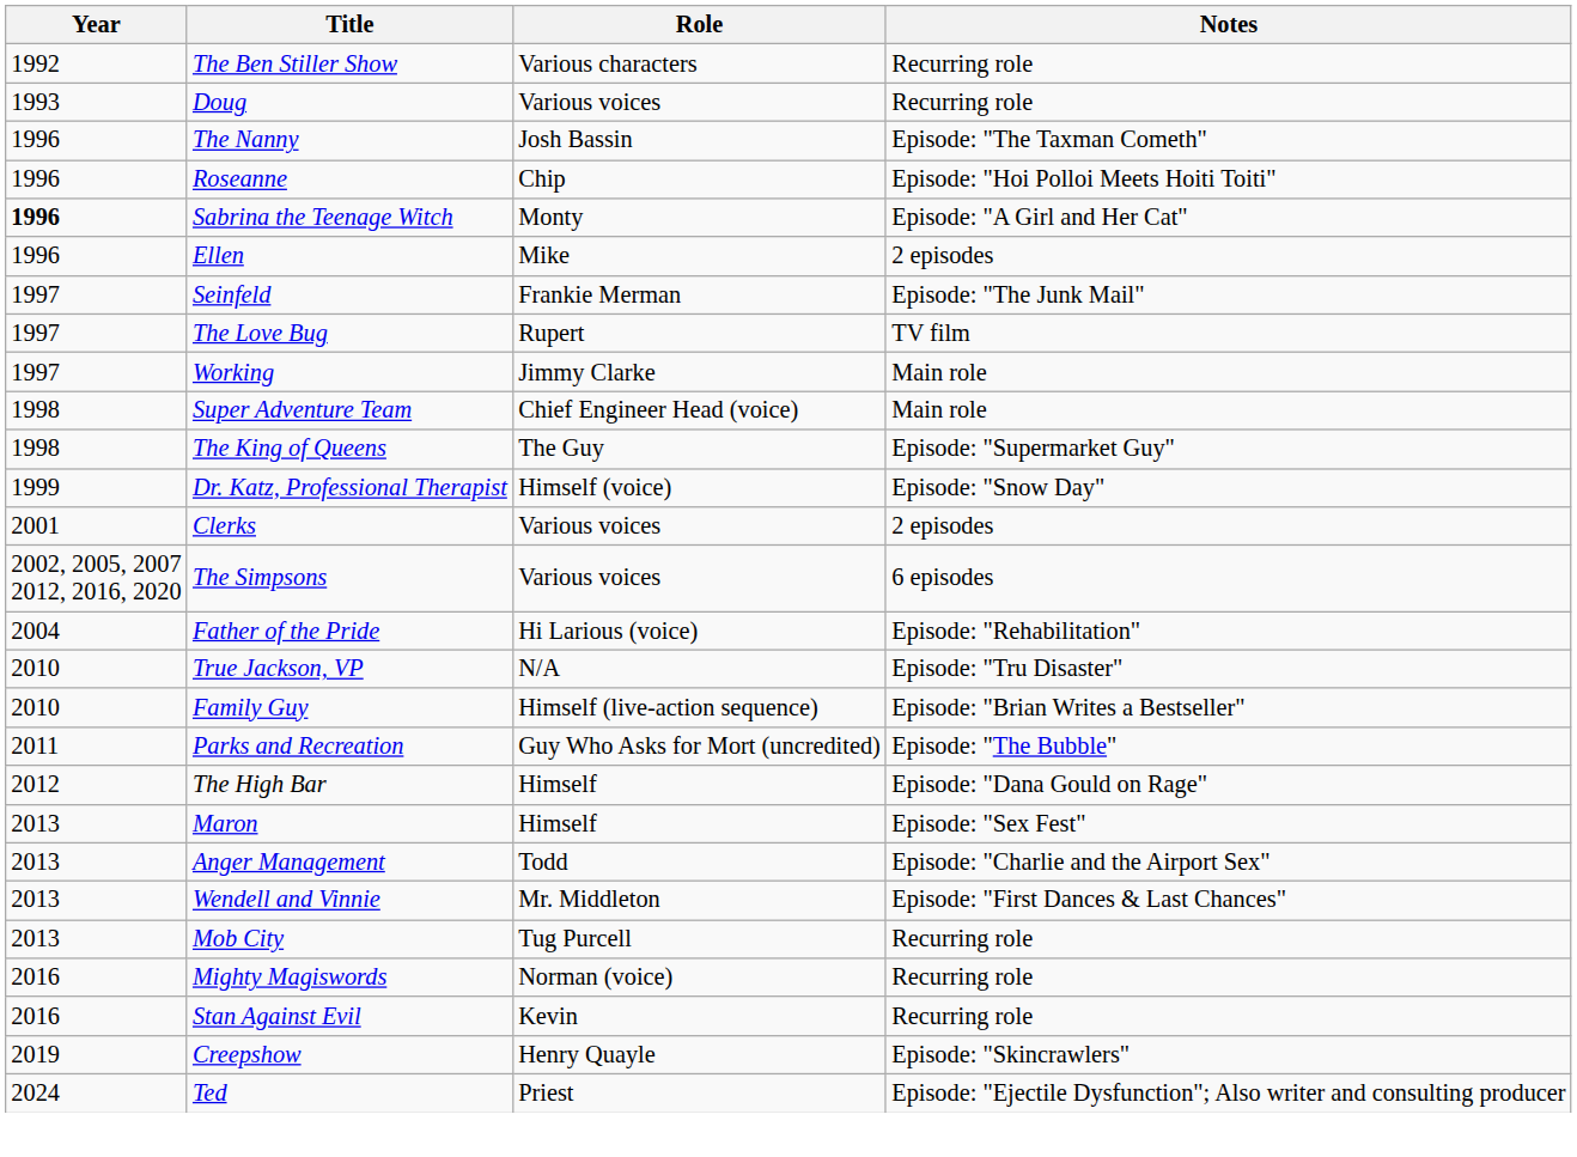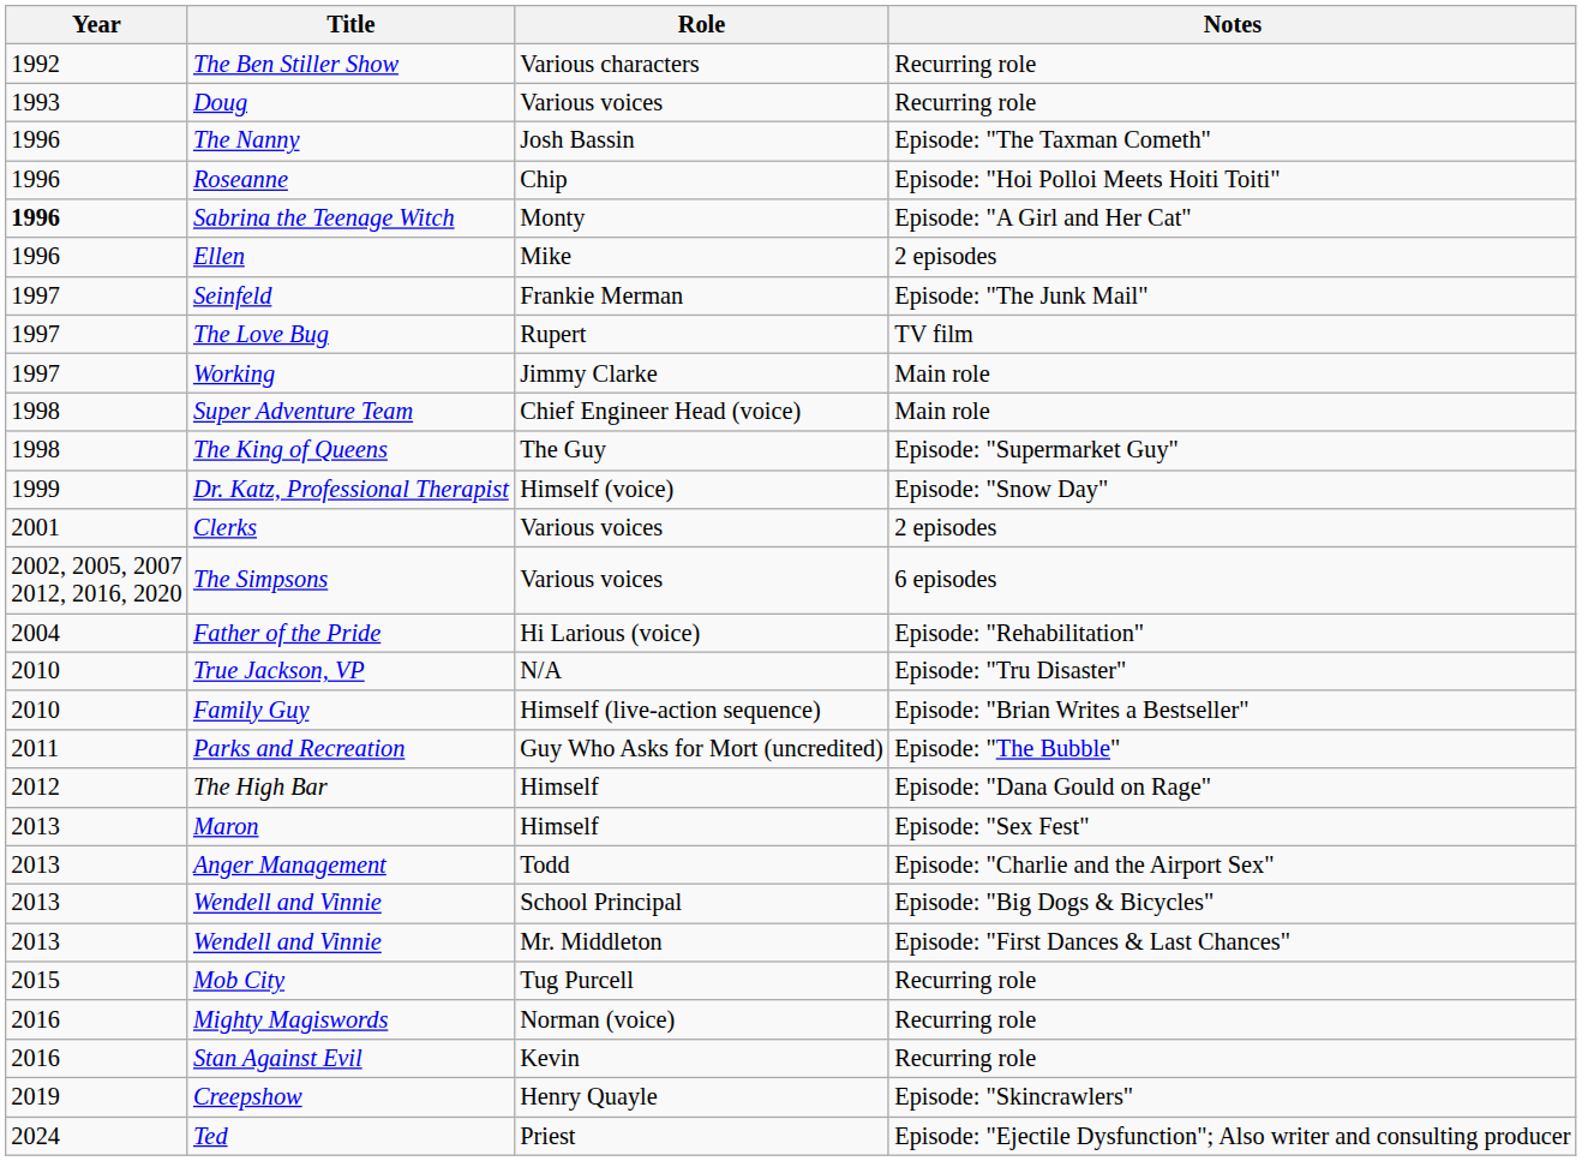+ row: 2013 | Wendell and Vinnie | School Principal | Episode: "Big Dogs & Bicycles"
Mob City | Year: 2013 -> 2015
